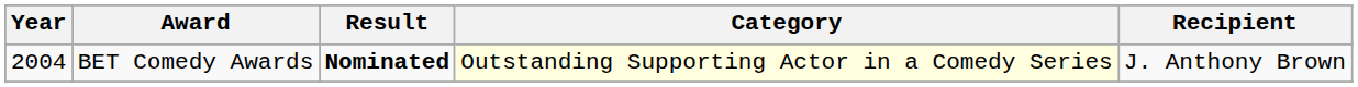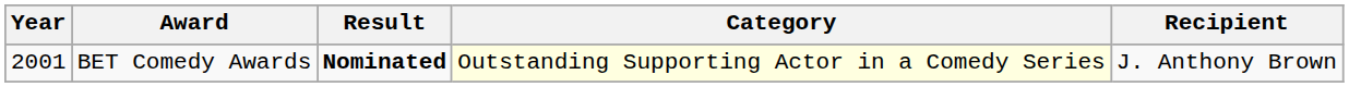BET Comedy Awards | Year: 2004 -> 2001
